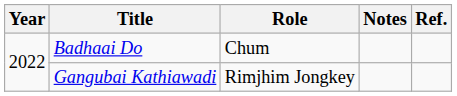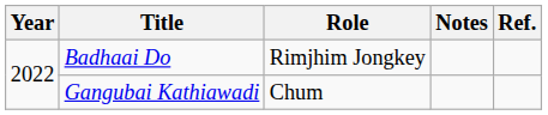Badhaai Do | Role: Chum -> Rimjhim Jongkey
Gangubai Kathiawadi | Role: Rimjhim Jongkey -> Chum
